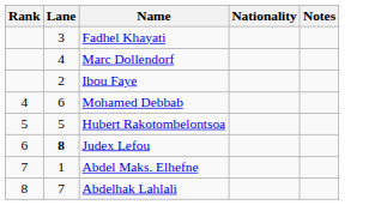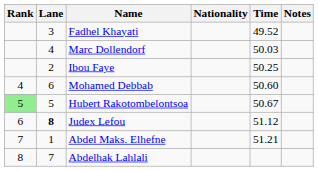+ column: Time | 49.52 | 50.03 | 50.25 | 50.60 | 50.67 | 51.12 | 51.21
Hubert Rakotombelontsoa | Rank: no background -> lightgreen background
